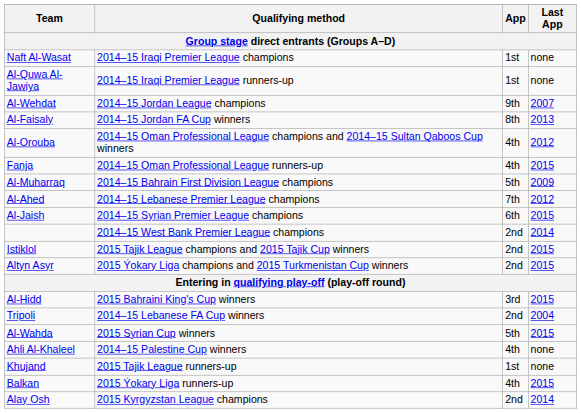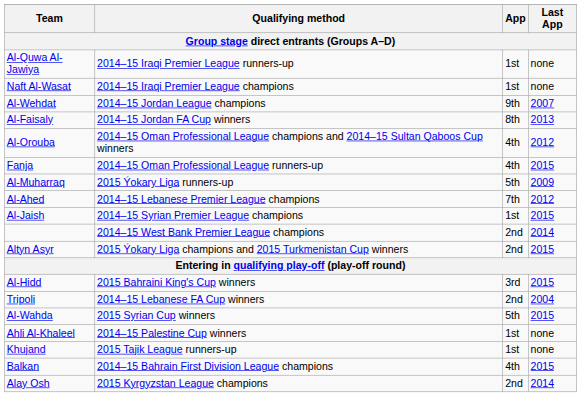rows swapped: Naft Al-Wasat <-> Al-Quwa Al-Jawiya
Al-Muharraq | Qualifying method: 2014–15 Bahrain First Division League champions -> 2015 Ýokary Liga runners-up
Al-Jaish | App: 6th -> 1st
- row: Istiklol | 2015 Tajik League champions and 2015 Tajik Cup winners | 2nd | 2015
Ahli Al-Khaleel | App: 4th -> 1st
Balkan | Qualifying method: 2015 Ýokary Liga runners-up -> 2014–15 Bahrain First Division League champions
